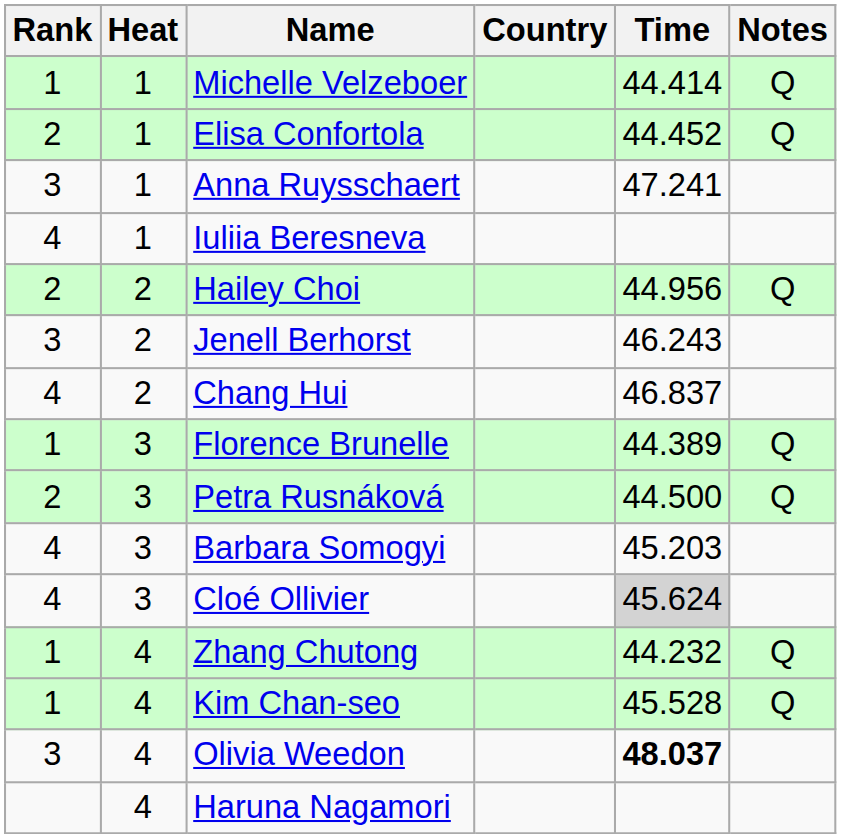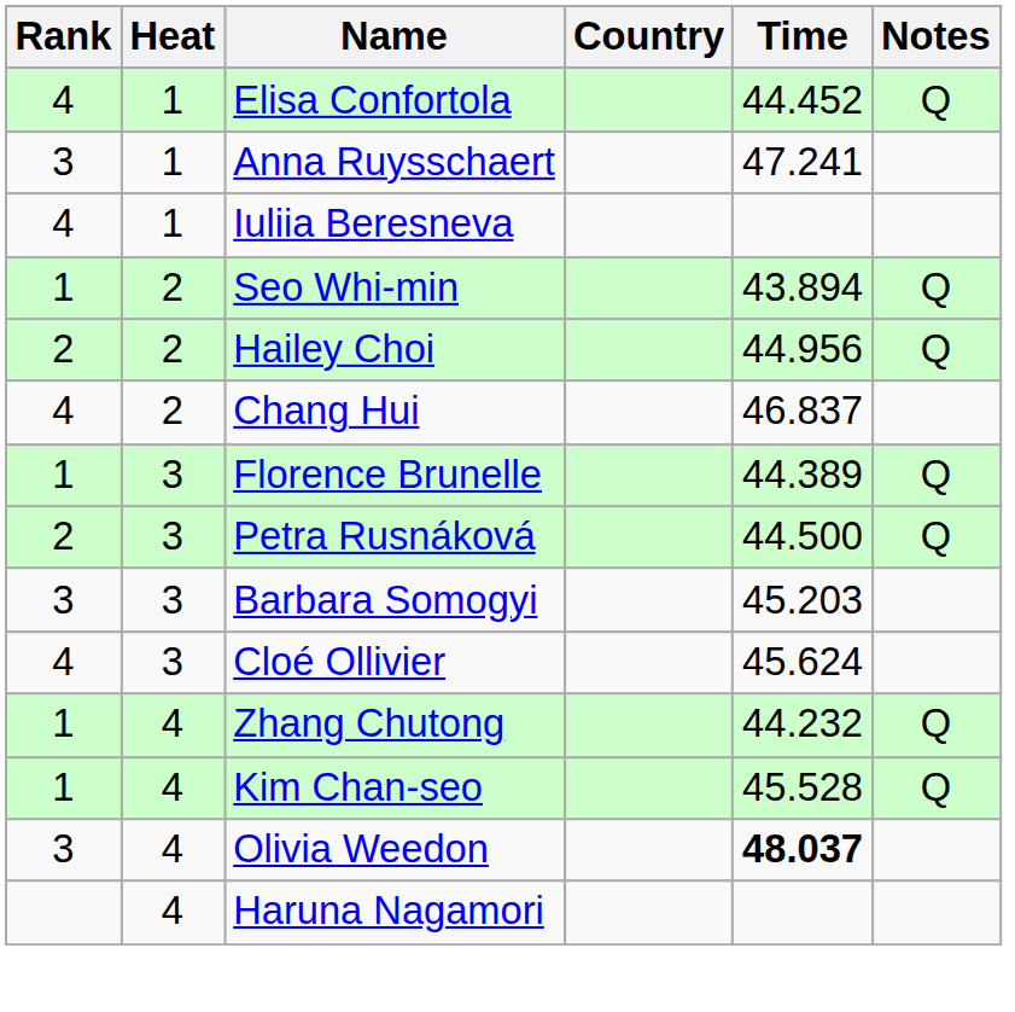- row: 1 | 1 | Michelle Velzeboer | 44.414 | Q
Elisa Confortola | Rank: 2 -> 4
+ row: 1 | 2 | Seo Whi-min | 43.894 | Q
- row: 3 | 2 | Jenell Berhorst | 46.243
Barbara Somogyi | Rank: 4 -> 3
Cloé Ollivier | Time: lightgrey background -> no background
